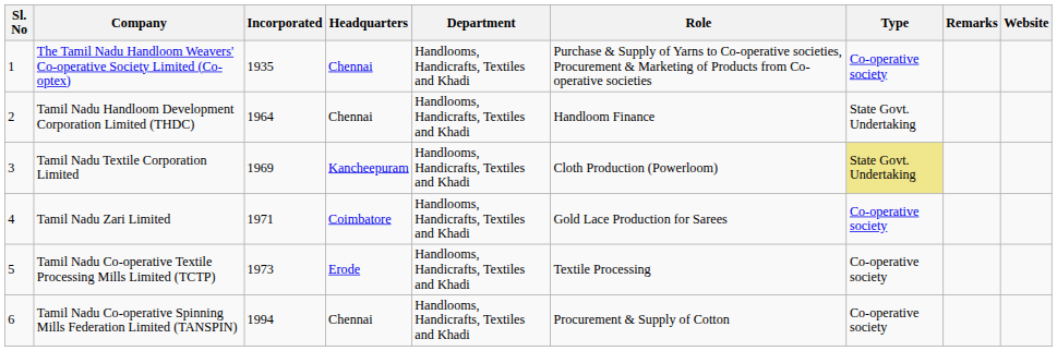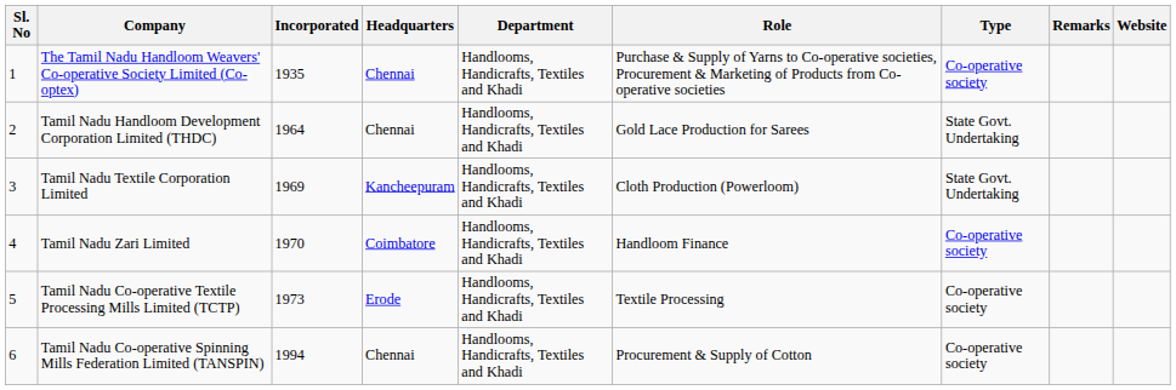Tamil Nadu Handloom Development Corporation Limited (THDC) | Role: Handloom Finance -> Gold Lace Production for Sarees
Tamil Nadu Textile Corporation Limited | Type: khaki background -> no background
Tamil Nadu Zari Limited | Incorporated: 1971 -> 1970
Tamil Nadu Zari Limited | Role: Gold Lace Production for Sarees -> Handloom Finance
